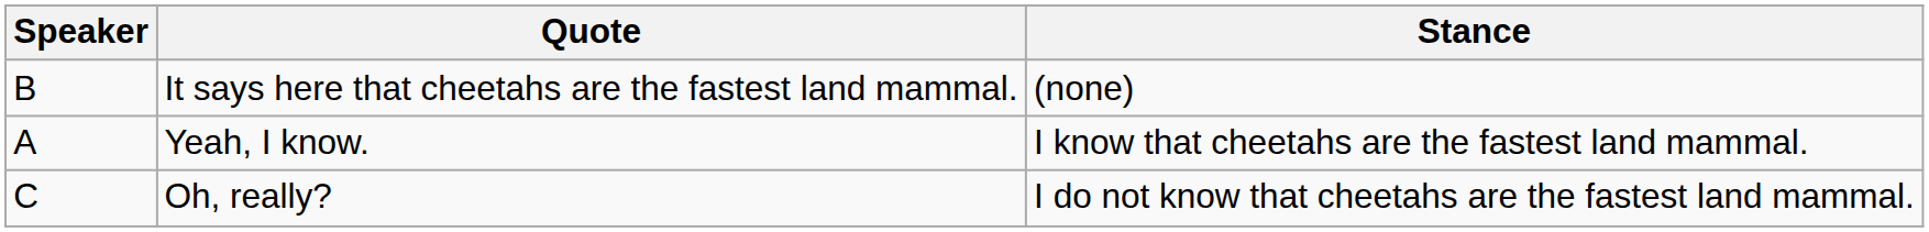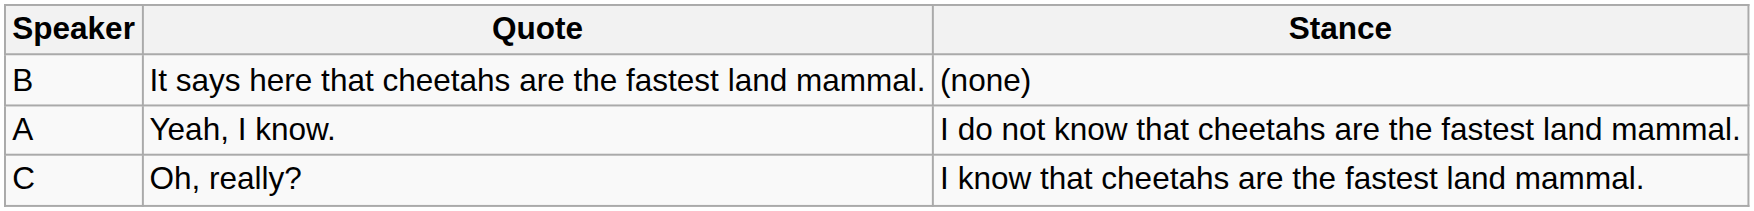Yeah, I know. | Stance: I know that cheetahs are the fastest land mammal. -> I do not know that cheetahs are the fastest land mammal.
Oh, really? | Stance: I do not know that cheetahs are the fastest land mammal. -> I know that cheetahs are the fastest land mammal.
